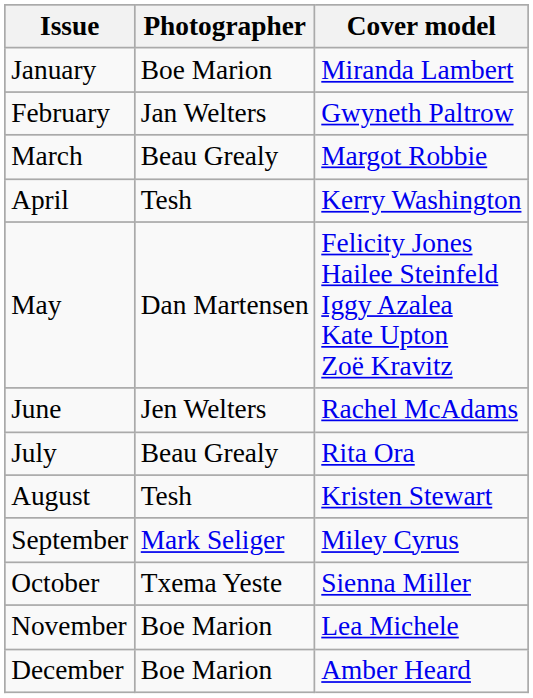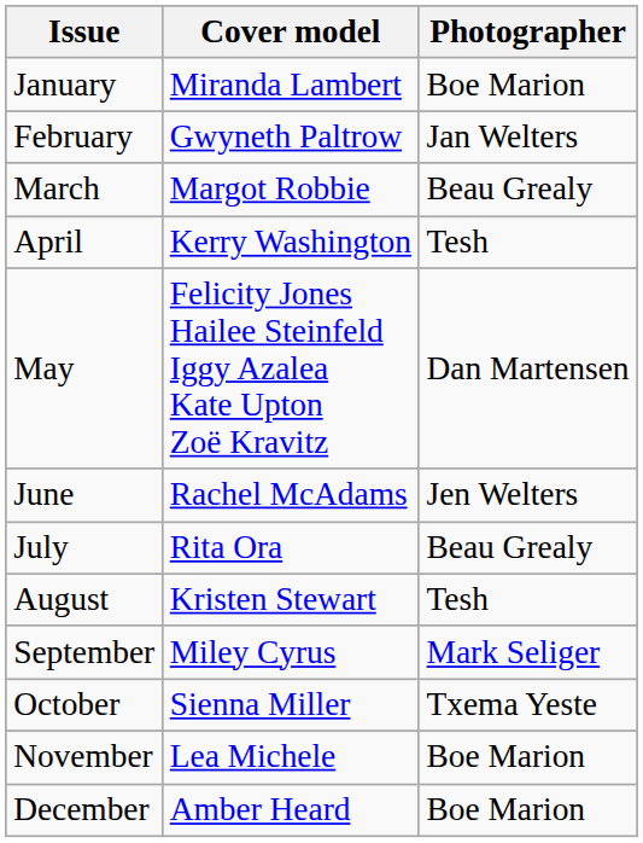columns swapped: Cover model <-> Photographer
